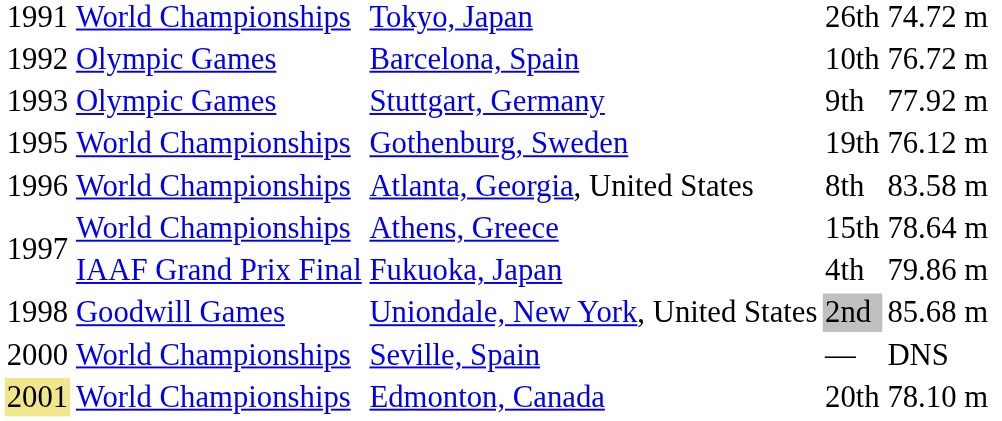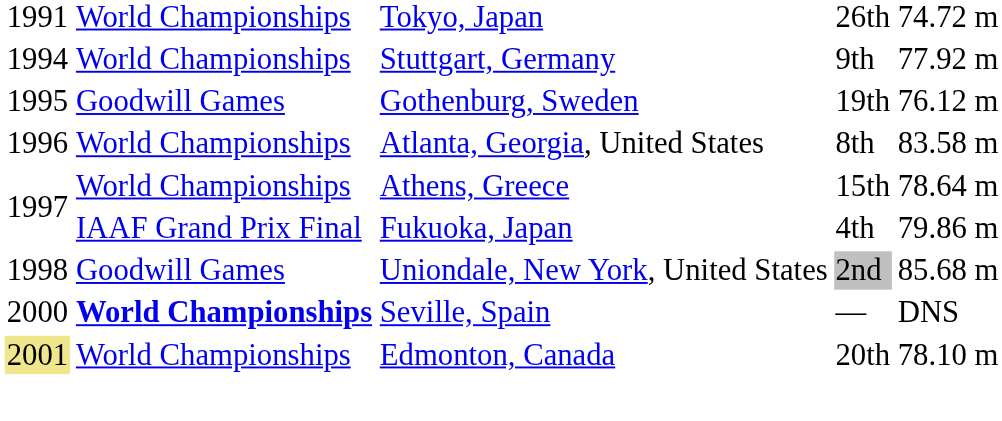- row: 1992 | Olympic Games | Barcelona, Spain | 10th | 76.72 m
Stuttgart, Germany | column 1: 1993 -> 1994
Stuttgart, Germany | column 2: Olympic Games -> World Championships
Gothenburg, Sweden | column 2: World Championships -> Goodwill Games
Seville, Spain | column 2: normal -> bold
